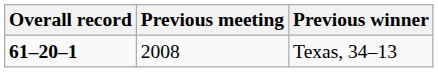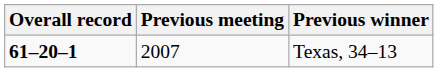Texas, 34–13 | Previous meeting: 2008 -> 2007
